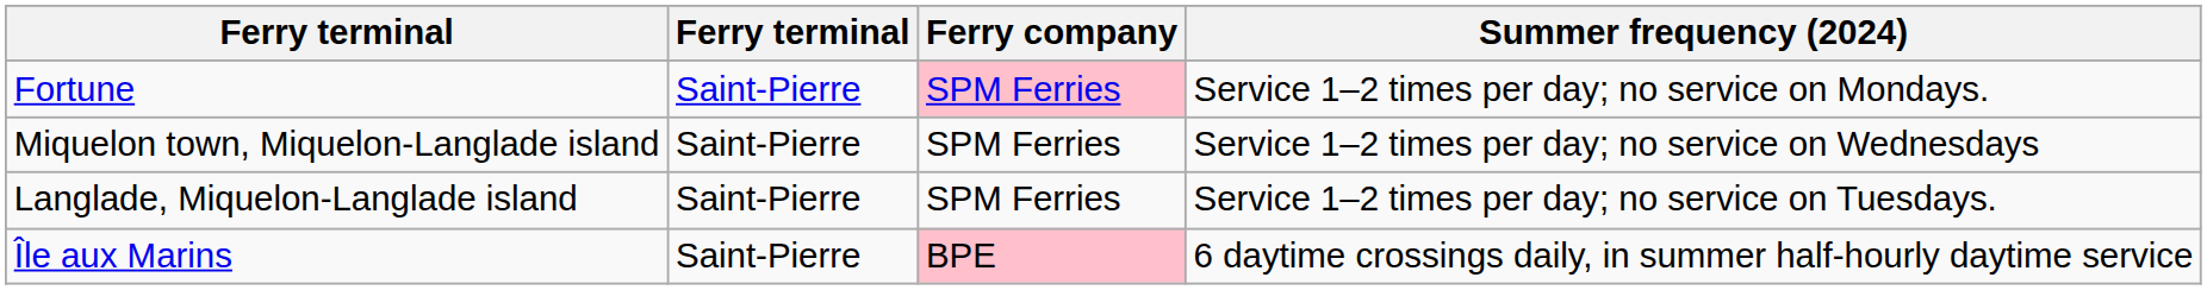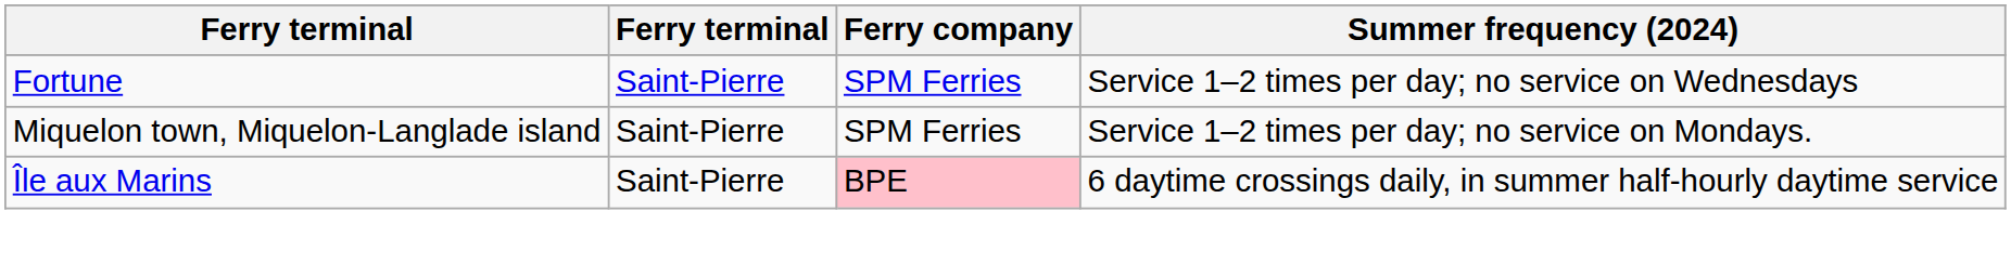Fortune | Ferry company: pink background -> no background
Fortune | Summer frequency (2024): Service 1–2 times per day; no service on Mondays. -> Service 1–2 times per day; no service on Wednesdays
Miquelon town, Miquelon-Langlade island | Summer frequency (2024): Service 1–2 times per day; no service on Wednesdays -> Service 1–2 times per day; no service on Mondays.
- row: Langlade, Miquelon-Langlade island | Saint-Pierre | SPM Ferries | Service 1–2 times per day; no service on Tuesdays.
